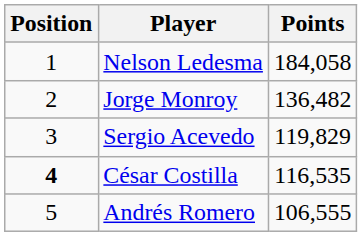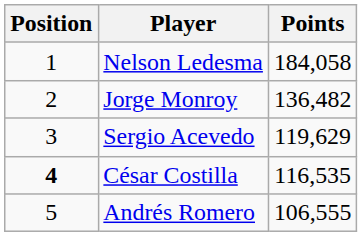Sergio Acevedo | Points: 119,829 -> 119,629
